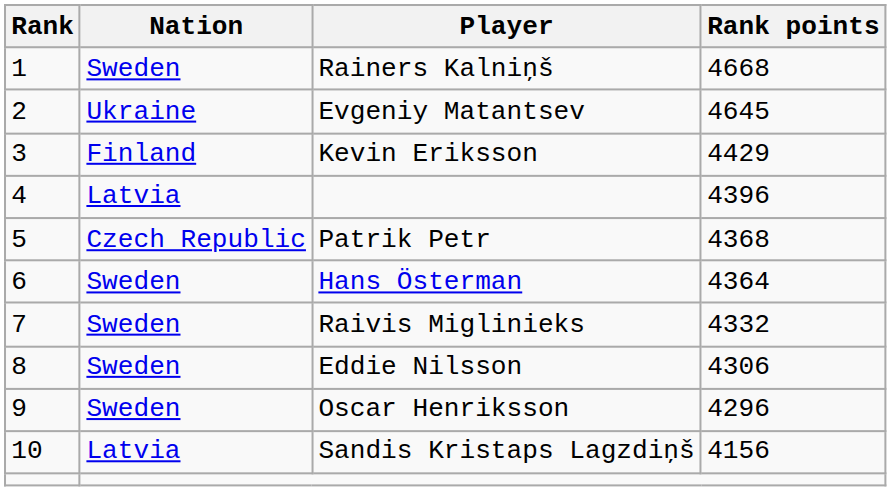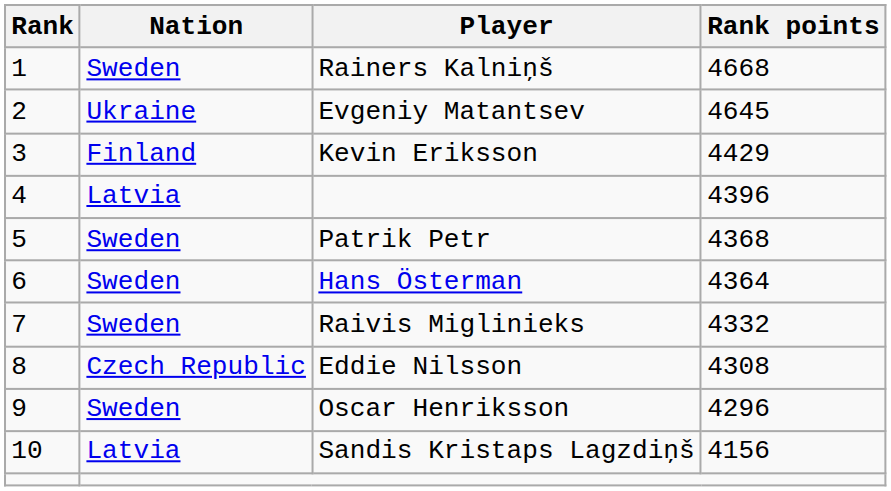Patrik Petr | Nation: Czech Republic -> Sweden
Eddie Nilsson | Nation: Sweden -> Czech Republic
Eddie Nilsson | Rank points: 4306 -> 4308
